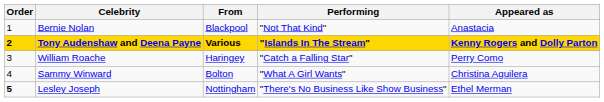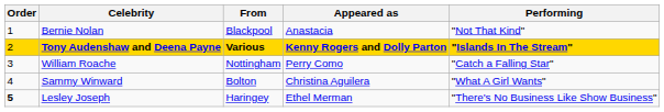columns swapped: Appeared as <-> Performing
Tony Audenshaw and Deena Payne | Order: bold -> normal
William Roache | From: Haringey -> Nottingham
Lesley Joseph | From: Nottingham -> Haringey
